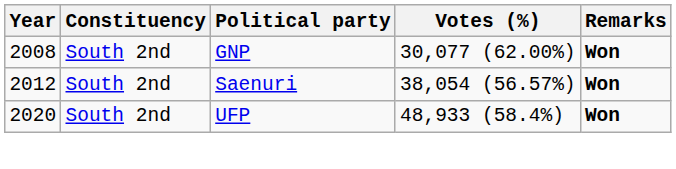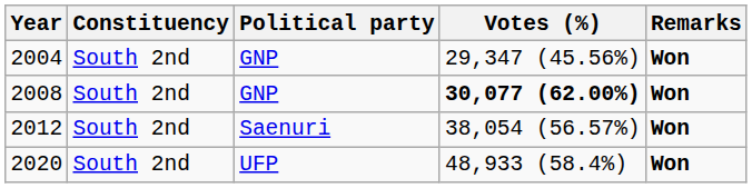+ row: 2004 | South 2nd | GNP | 29,347 (45.56%) | Won
2008 | Votes (%): normal -> bold
